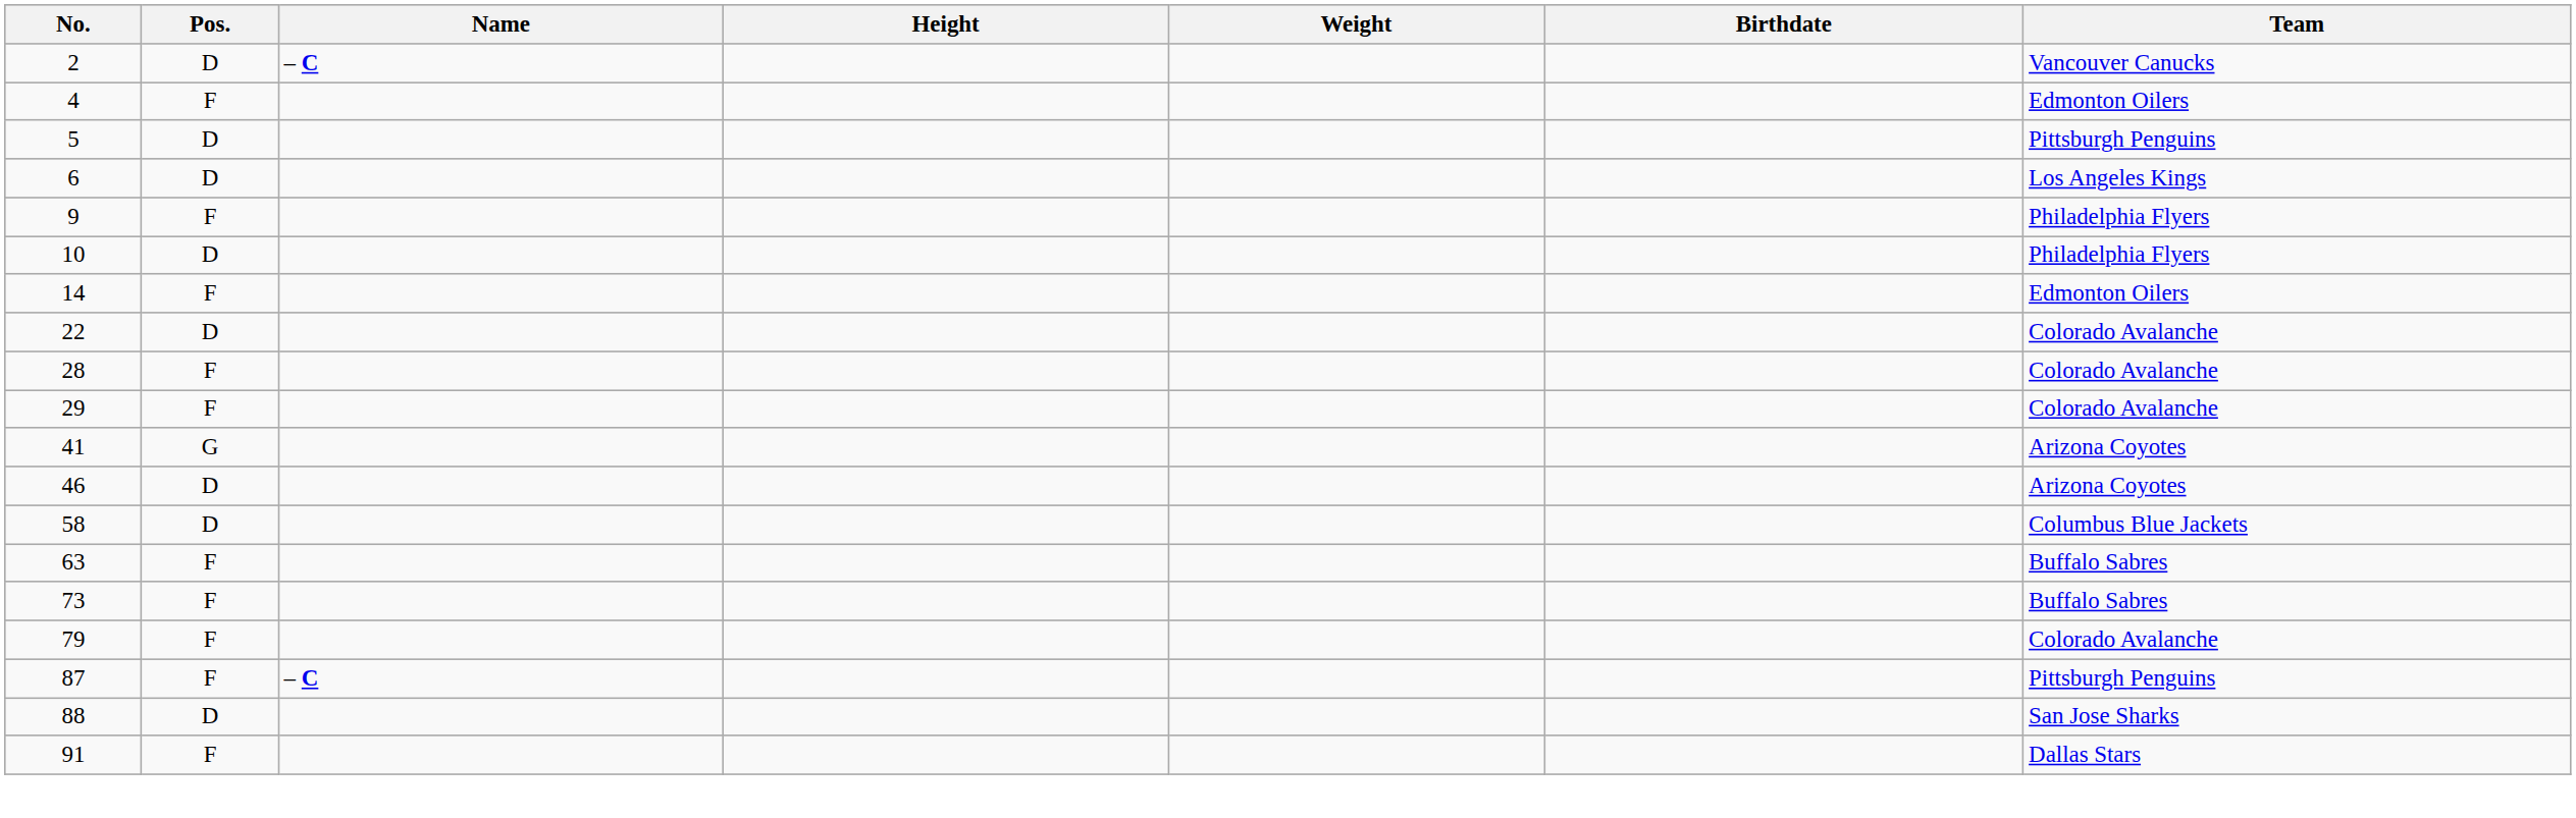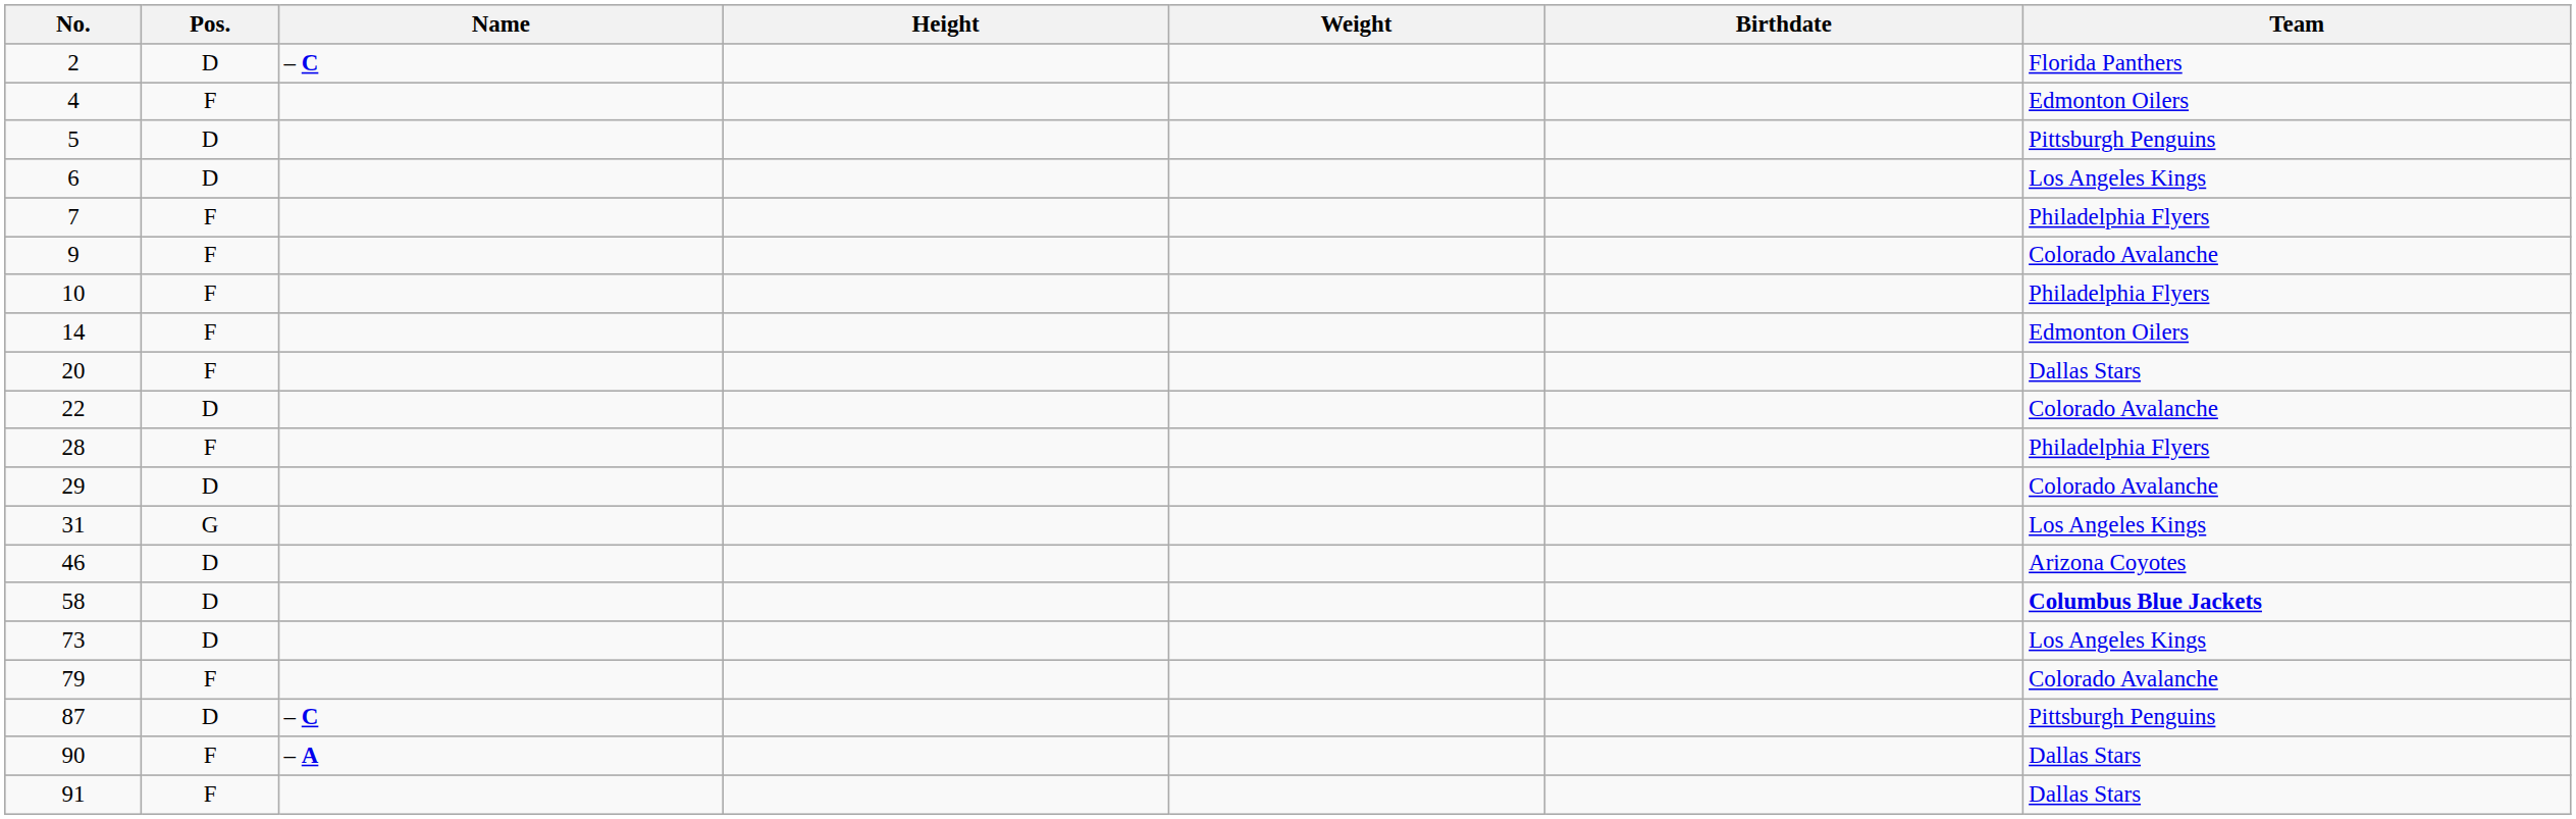2 | Team: Vancouver Canucks -> Florida Panthers
+ row: 7 | F | Philadelphia Flyers
9 | Team: Philadelphia Flyers -> Colorado Avalanche
10 | Pos.: D -> F
+ row: 20 | F | Dallas Stars
28 | Team: Colorado Avalanche -> Philadelphia Flyers
29 | Pos.: F -> D
+ row: 31 | G | Los Angeles Kings
- row: 41 | G | Arizona Coyotes
58 | Team: normal -> bold
- row: 63 | F | Buffalo Sabres
73 | Pos.: F -> D
73 | Team: Buffalo Sabres -> Los Angeles Kings
87 | Pos.: F -> D
- row: 88 | D | San Jose Sharks
+ row: 90 | F | – A | Dallas Stars
